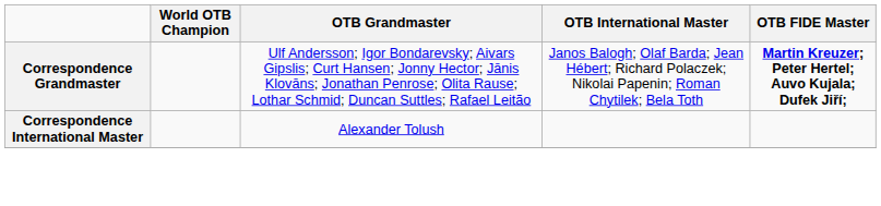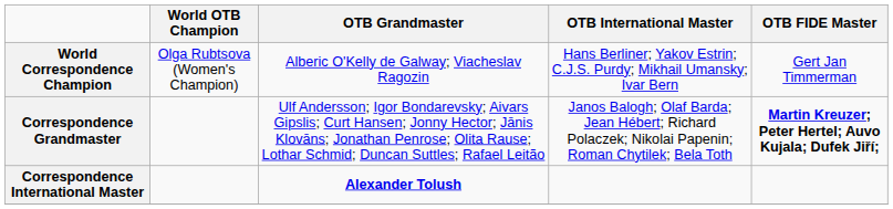+ row: World Correspondence Champion | Olga Rubtsova (Women's Champion) | Alberic O'Kelly de Galway; Viacheslav Ragozin | Hans Berliner; Yakov Estrin; C.J.S. Purdy; Mikhail Umansky; Ivar Bern | Gert Jan Timmerman
Correspondence International Master | OTB Grandmaster: normal -> bold
